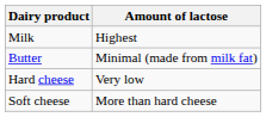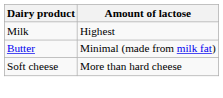- row: Hard cheese | Very low
